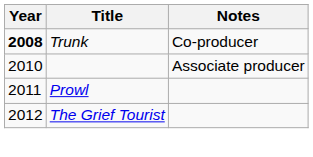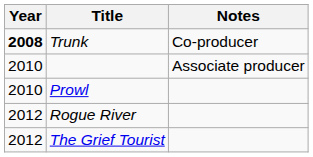Prowl | Year: 2011 -> 2010
+ row: 2012 | Rogue River
